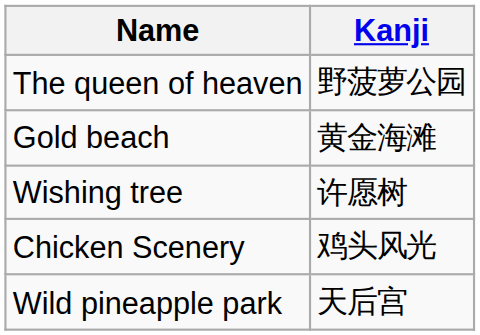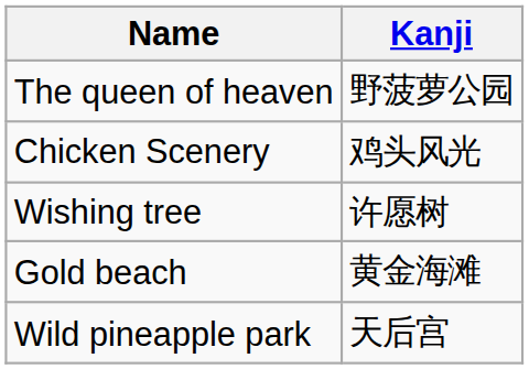rows swapped: Chicken Scenery <-> Gold beach
